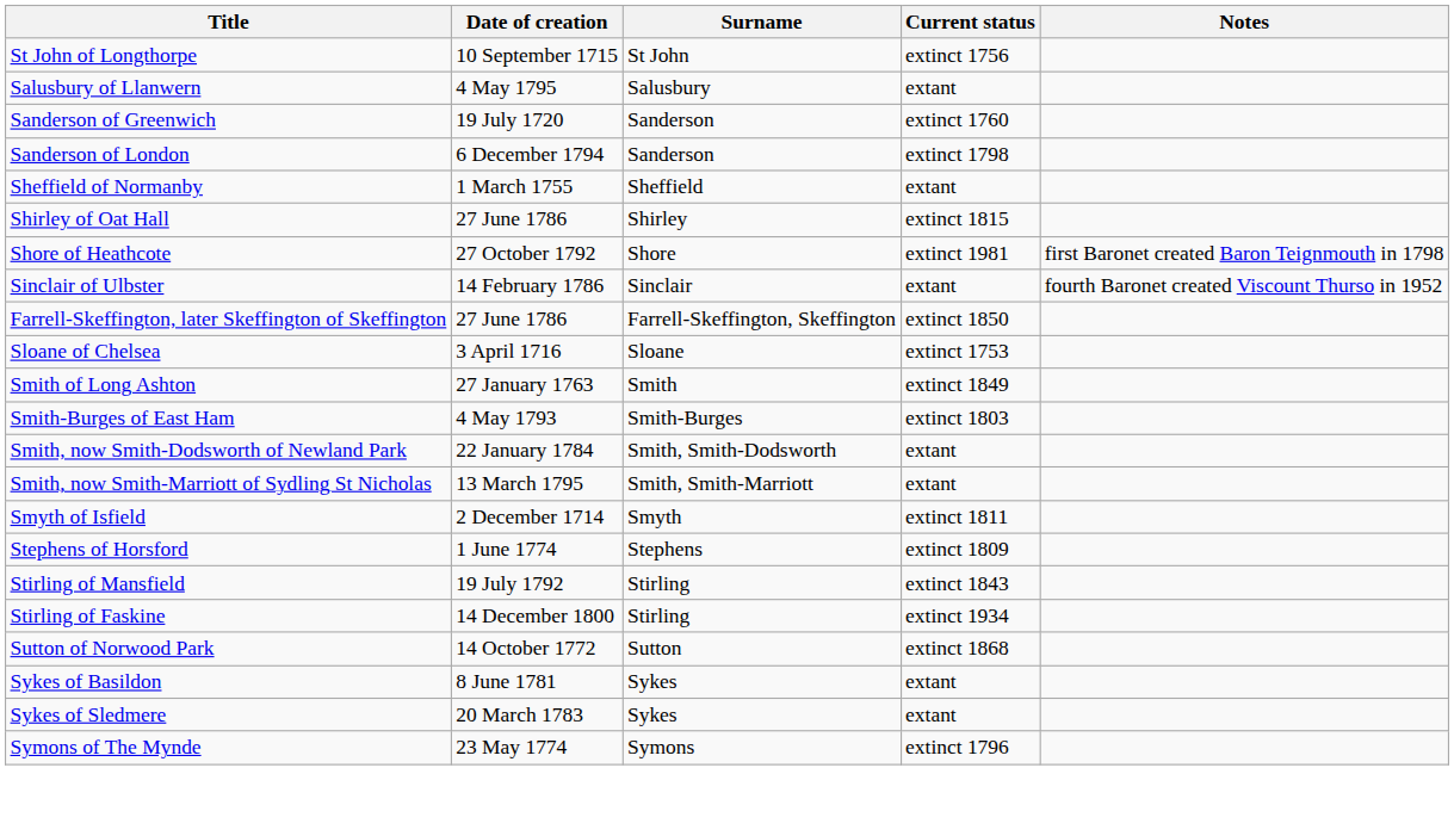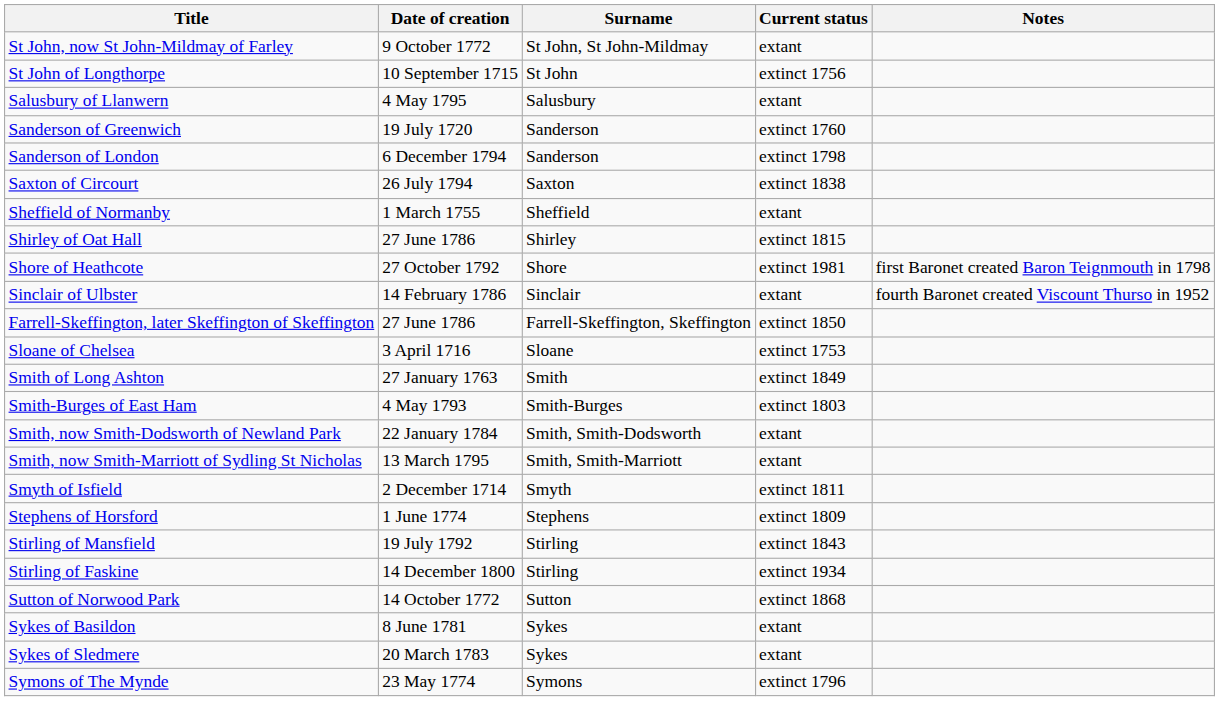+ row: St John, now St John-Mildmay of Farley | 9 October 1772 | St John, St John-Mildmay | extant
+ row: Saxton of Circourt | 26 July 1794 | Saxton | extinct 1838
